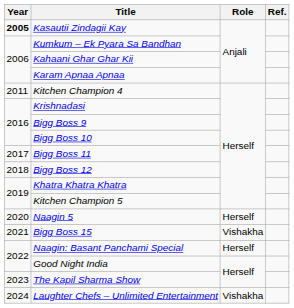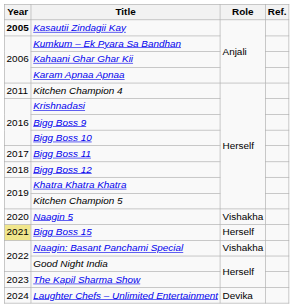Naagin 5 | Role: Herself -> Vishakha
Bigg Boss 15 | Year: no background -> khaki background
Bigg Boss 15 | Role: Vishakha -> Herself
Naagin: Basant Panchami Special | Role: Herself -> Vishakha
Laughter Chefs – Unlimited Entertainment | Role: Vishakha -> Devika
